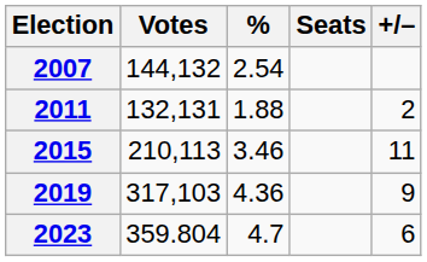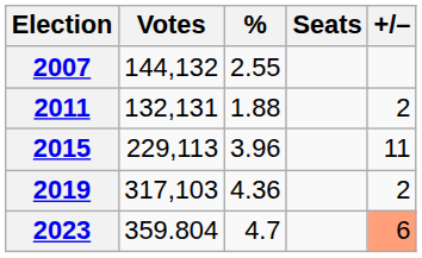2007 | %: 2.54 -> 2.55
2015 | Votes: 210,113 -> 229,113
2015 | %: 3.46 -> 3.96
2019 | +/–: 9 -> 2
2023 | +/–: no background -> lightsalmon background
